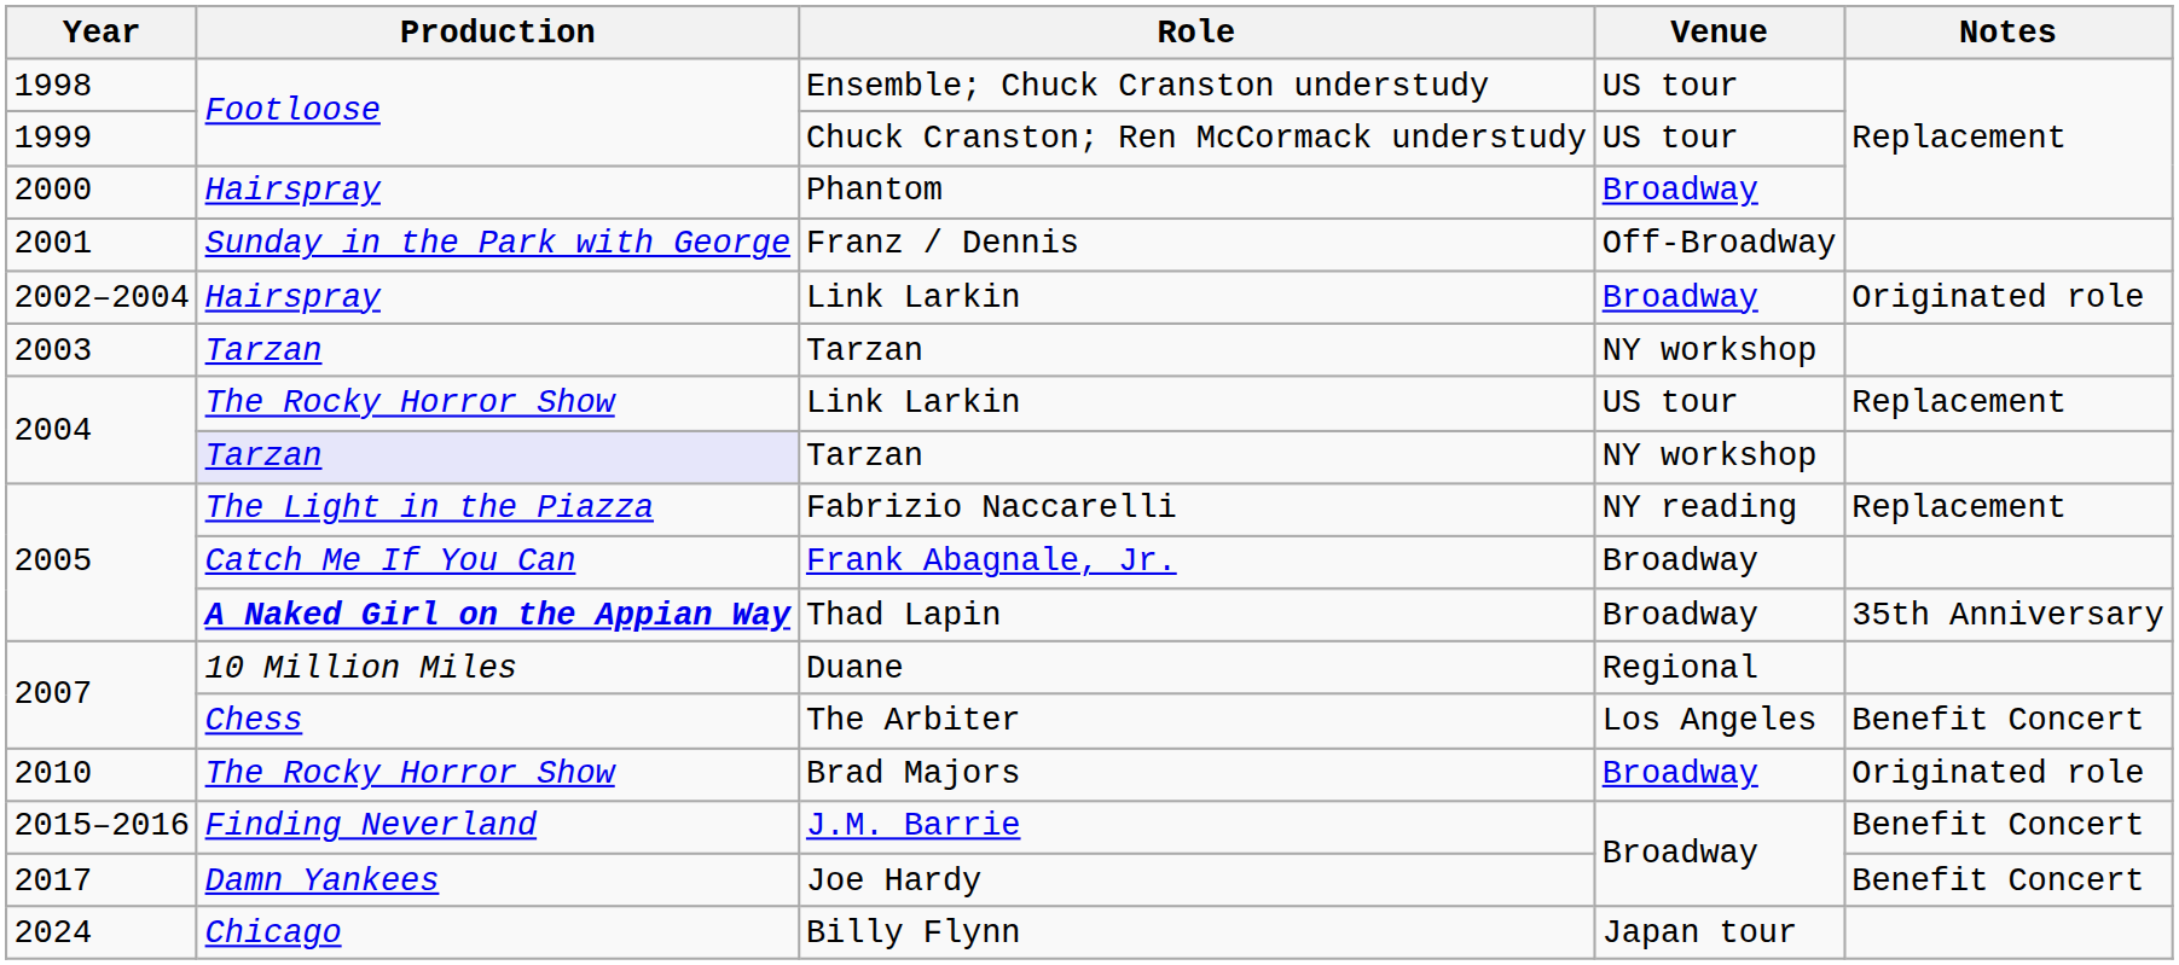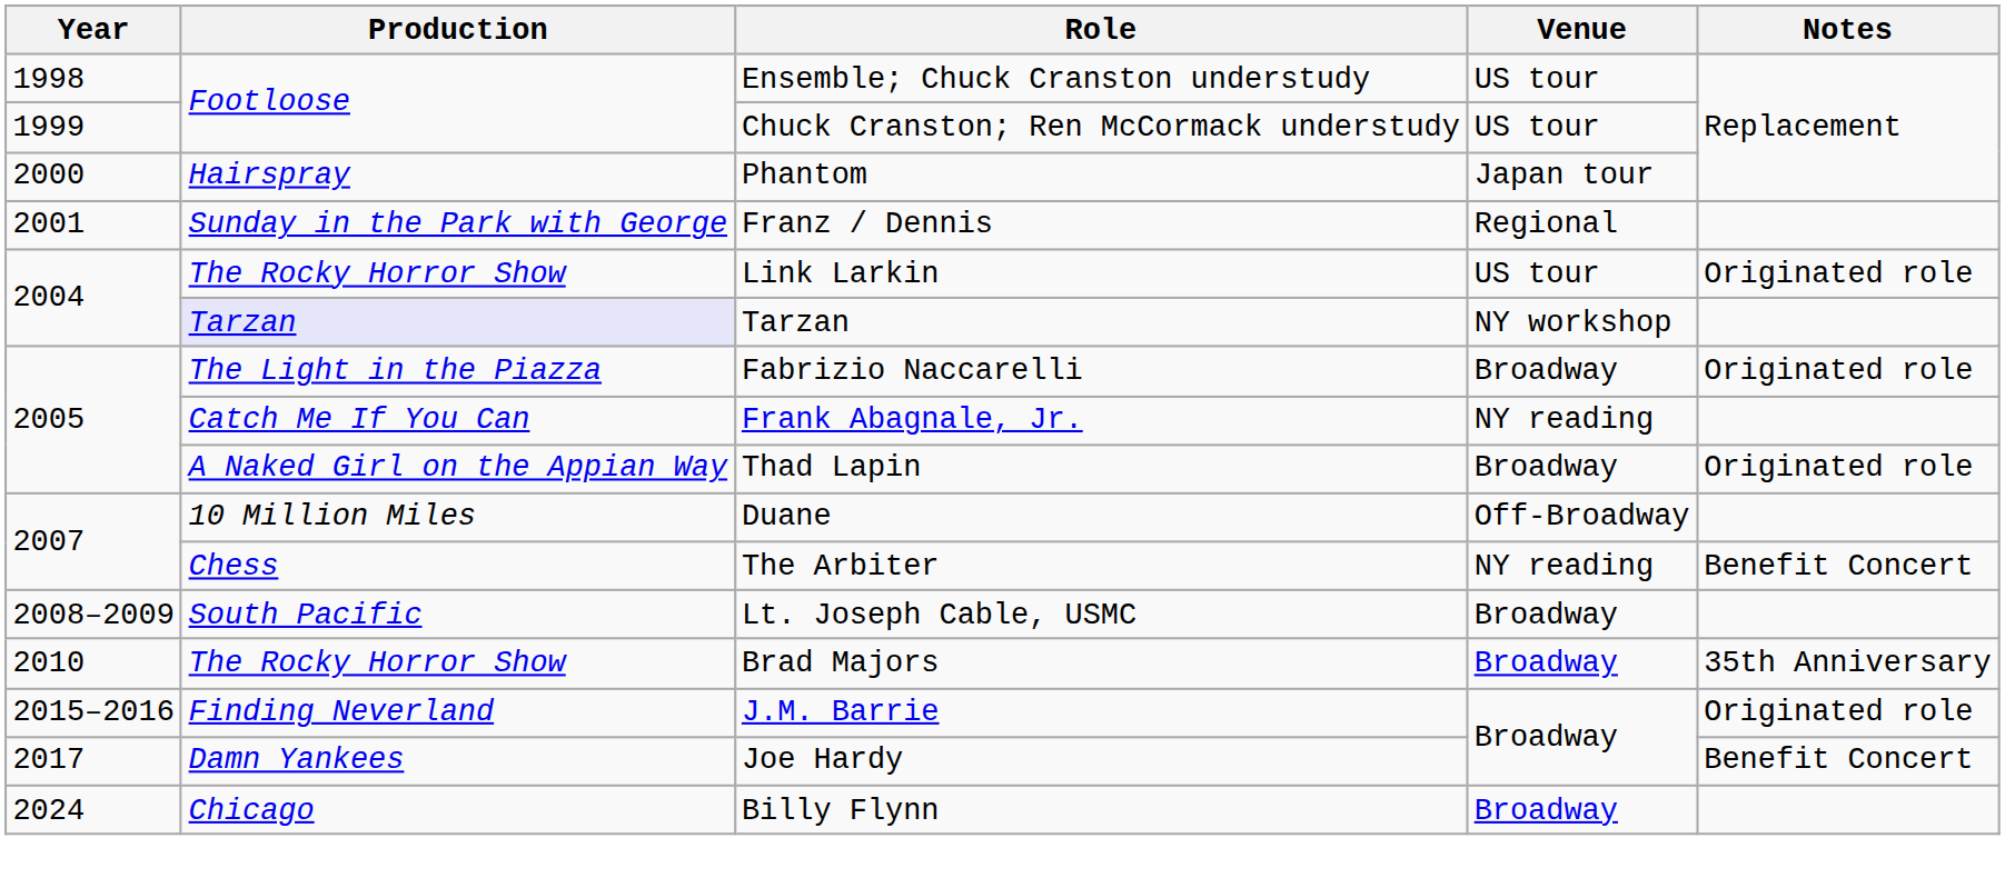Phantom | Venue: Broadway -> Japan tour
Franz / Dennis | Venue: Off-Broadway -> Regional
- row: 2002–2004 | Hairspray | Link Larkin | Broadway | Originated role
- row: 2003 | Tarzan | Tarzan | NY workshop
2004 / Link Larkin | Notes: Replacement -> Originated role
Fabrizio Naccarelli | Venue: NY reading -> Broadway
Fabrizio Naccarelli | Notes: Replacement -> Originated role
Frank Abagnale, Jr. | Venue: Broadway -> NY reading
Thad Lapin | Production: bold -> normal
Thad Lapin | Notes: 35th Anniversary -> Originated role
Duane | Venue: Regional -> Off-Broadway
The Arbiter | Venue: Los Angeles -> NY reading
+ row: 2008–2009 | South Pacific | Lt. Joseph Cable, USMC | Broadway
Brad Majors | Notes: Originated role -> 35th Anniversary
J.M. Barrie | Notes: Benefit Concert -> Originated role
Billy Flynn | Venue: Japan tour -> Broadway
